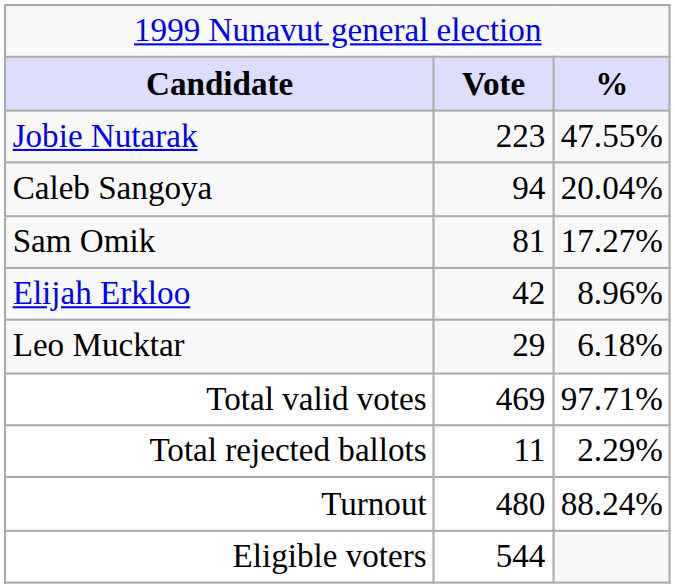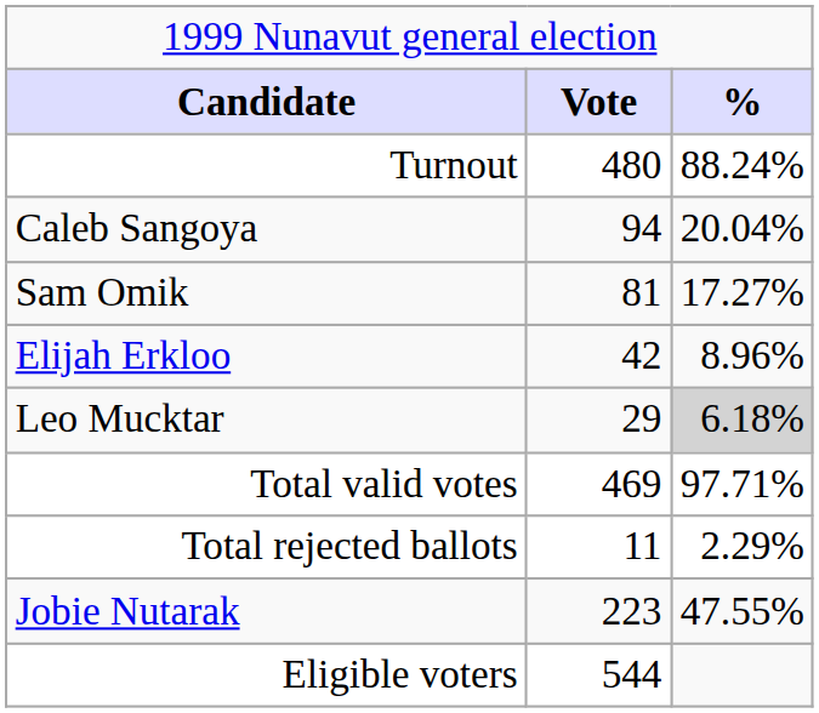rows swapped: Jobie Nutarak <-> Turnout
Leo Mucktar | column 3: no background -> lightgrey background
